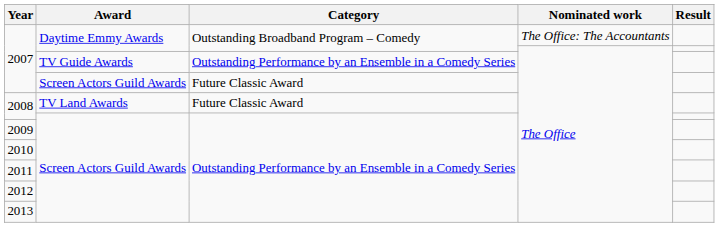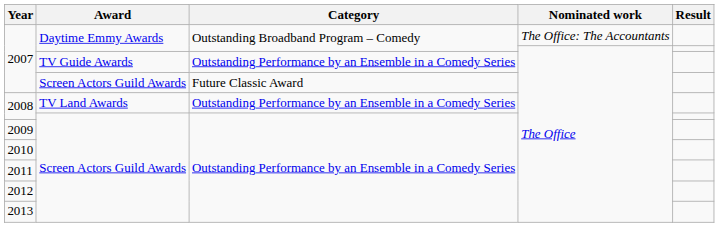2008 / TV Land Awards | Category: Future Classic Award -> Outstanding Performance by an Ensemble in a Comedy Series
